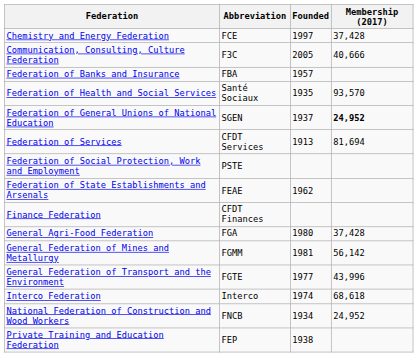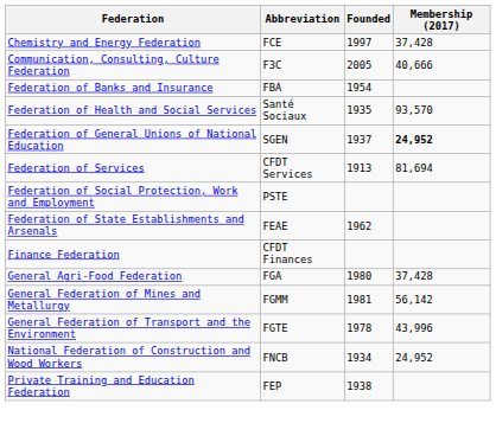Federation of Banks and Insurance | Founded: 1957 -> 1954
General Federation of Transport and the Environment | Founded: 1977 -> 1978
- row: Interco Federation | Interco | 1974 | 68,618
